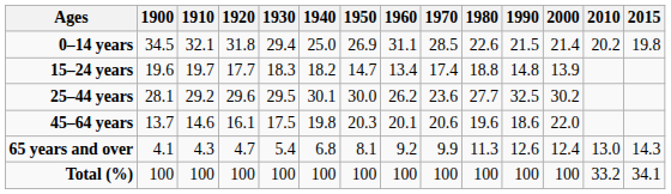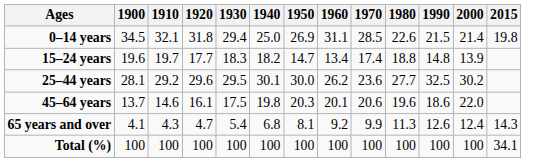- column: 2010 | 20.2 | 13.0 | 33.2
